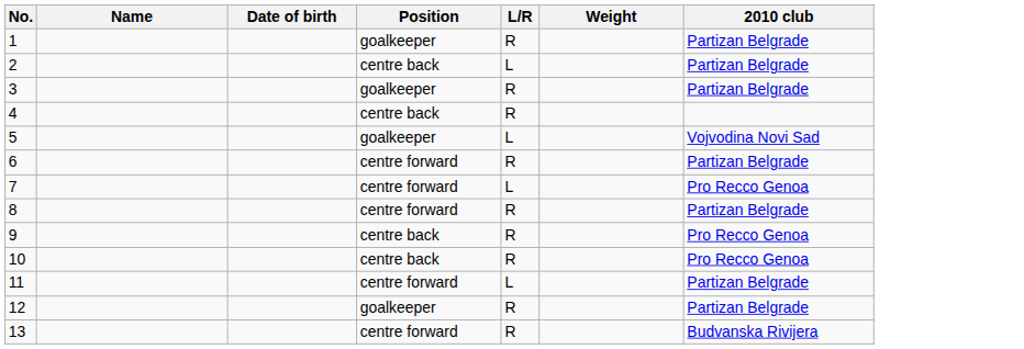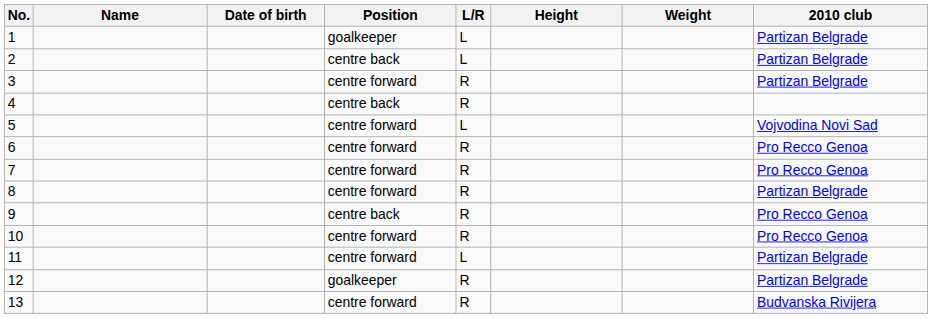+ column: Height
1 | L/R: R -> L
3 | Position: goalkeeper -> centre forward
5 | Position: goalkeeper -> centre forward
6 | 2010 club: Partizan Belgrade -> Pro Recco Genoa
7 | L/R: L -> R
10 | Position: centre back -> centre forward
